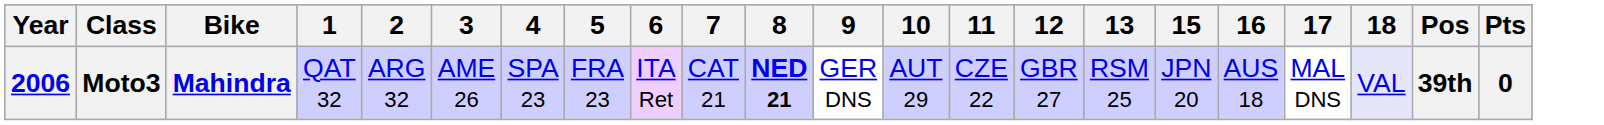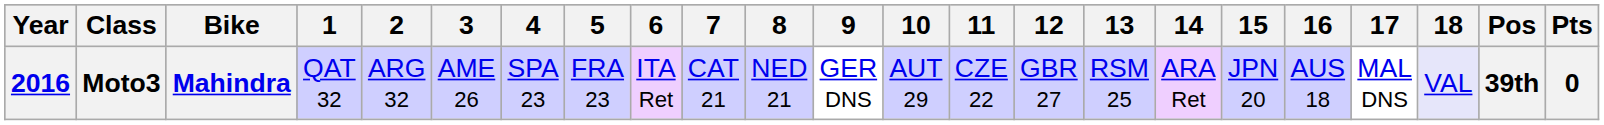+ column: 14 | ARA Ret
Moto3 | Year: 2006 -> 2016
Moto3 | 8: bold -> normal
